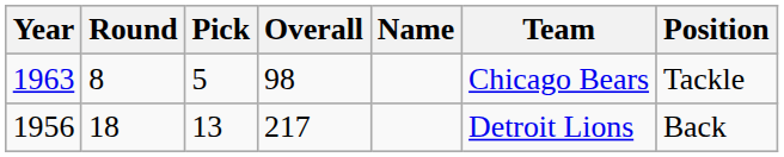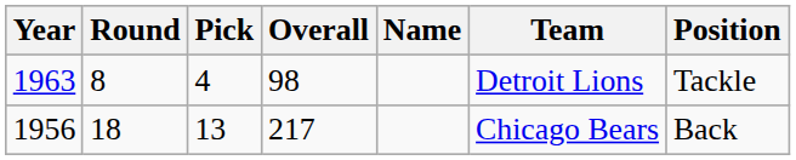8 | Pick: 5 -> 4
8 | Team: Chicago Bears -> Detroit Lions
18 | Team: Detroit Lions -> Chicago Bears
